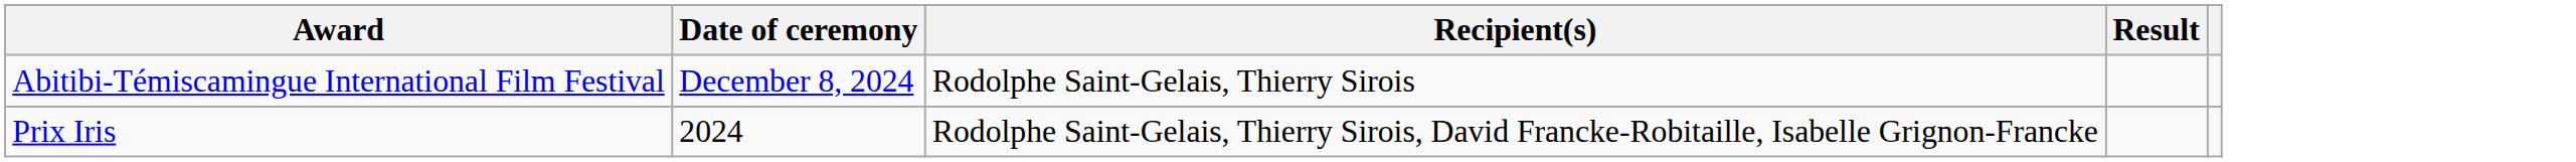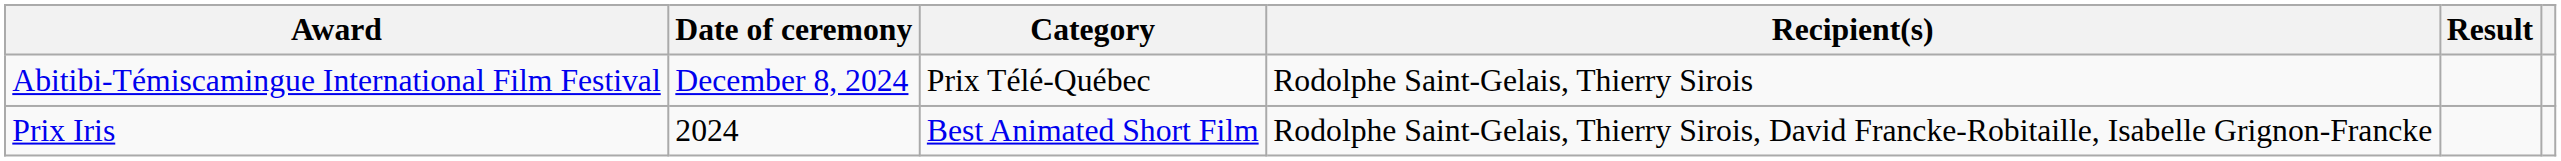+ column: Category | Prix Télé-Québec | Best Animated Short Film
